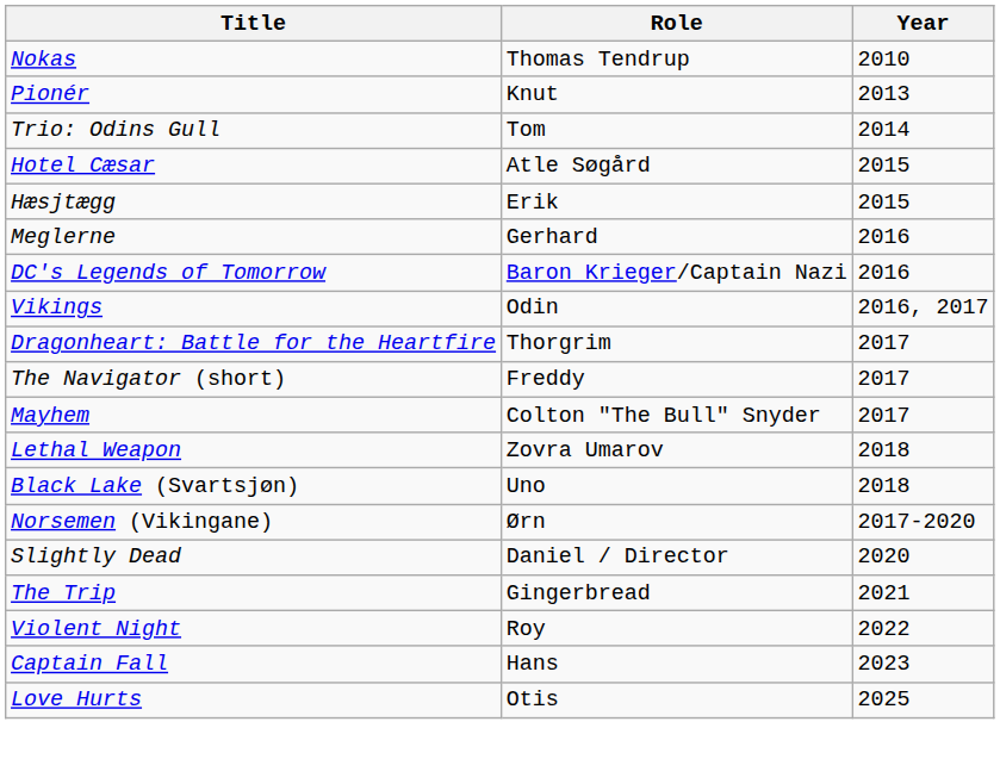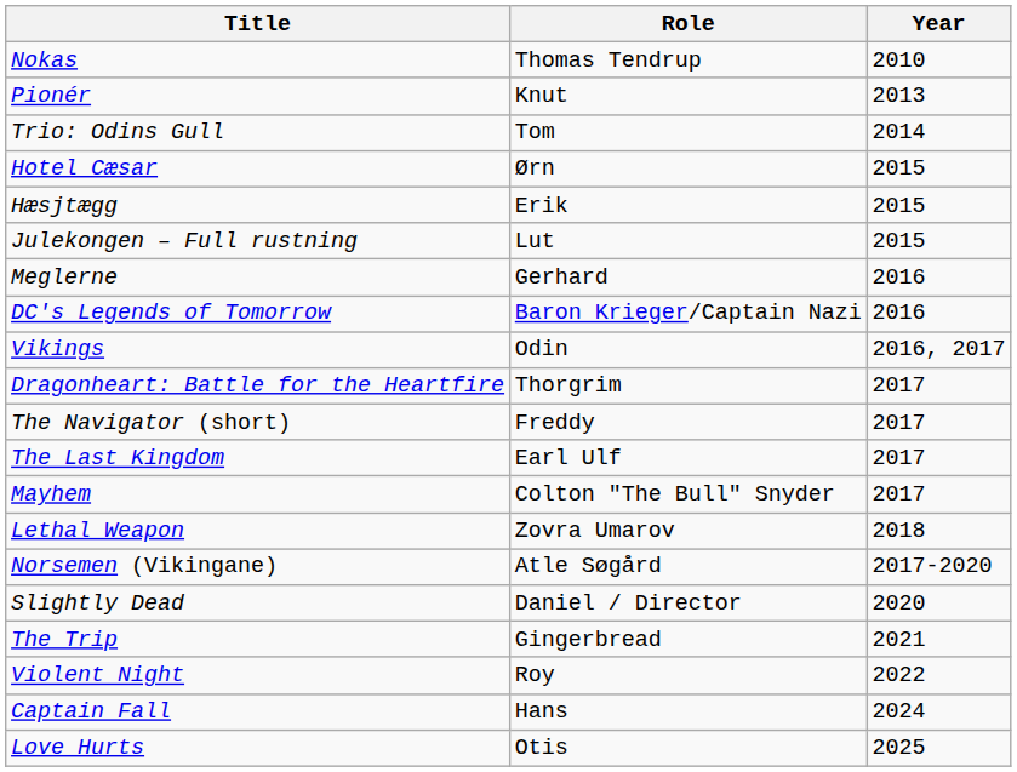Hotel Cæsar | Role: Atle Søgård -> Ørn
+ row: Julekongen – Full rustning | Lut | 2015
+ row: The Last Kingdom | Earl Ulf | 2017
- row: Black Lake (Svartsjøn) | Uno | 2018
Norsemen (Vikingane) | Role: Ørn -> Atle Søgård
Captain Fall | Year: 2023 -> 2024
